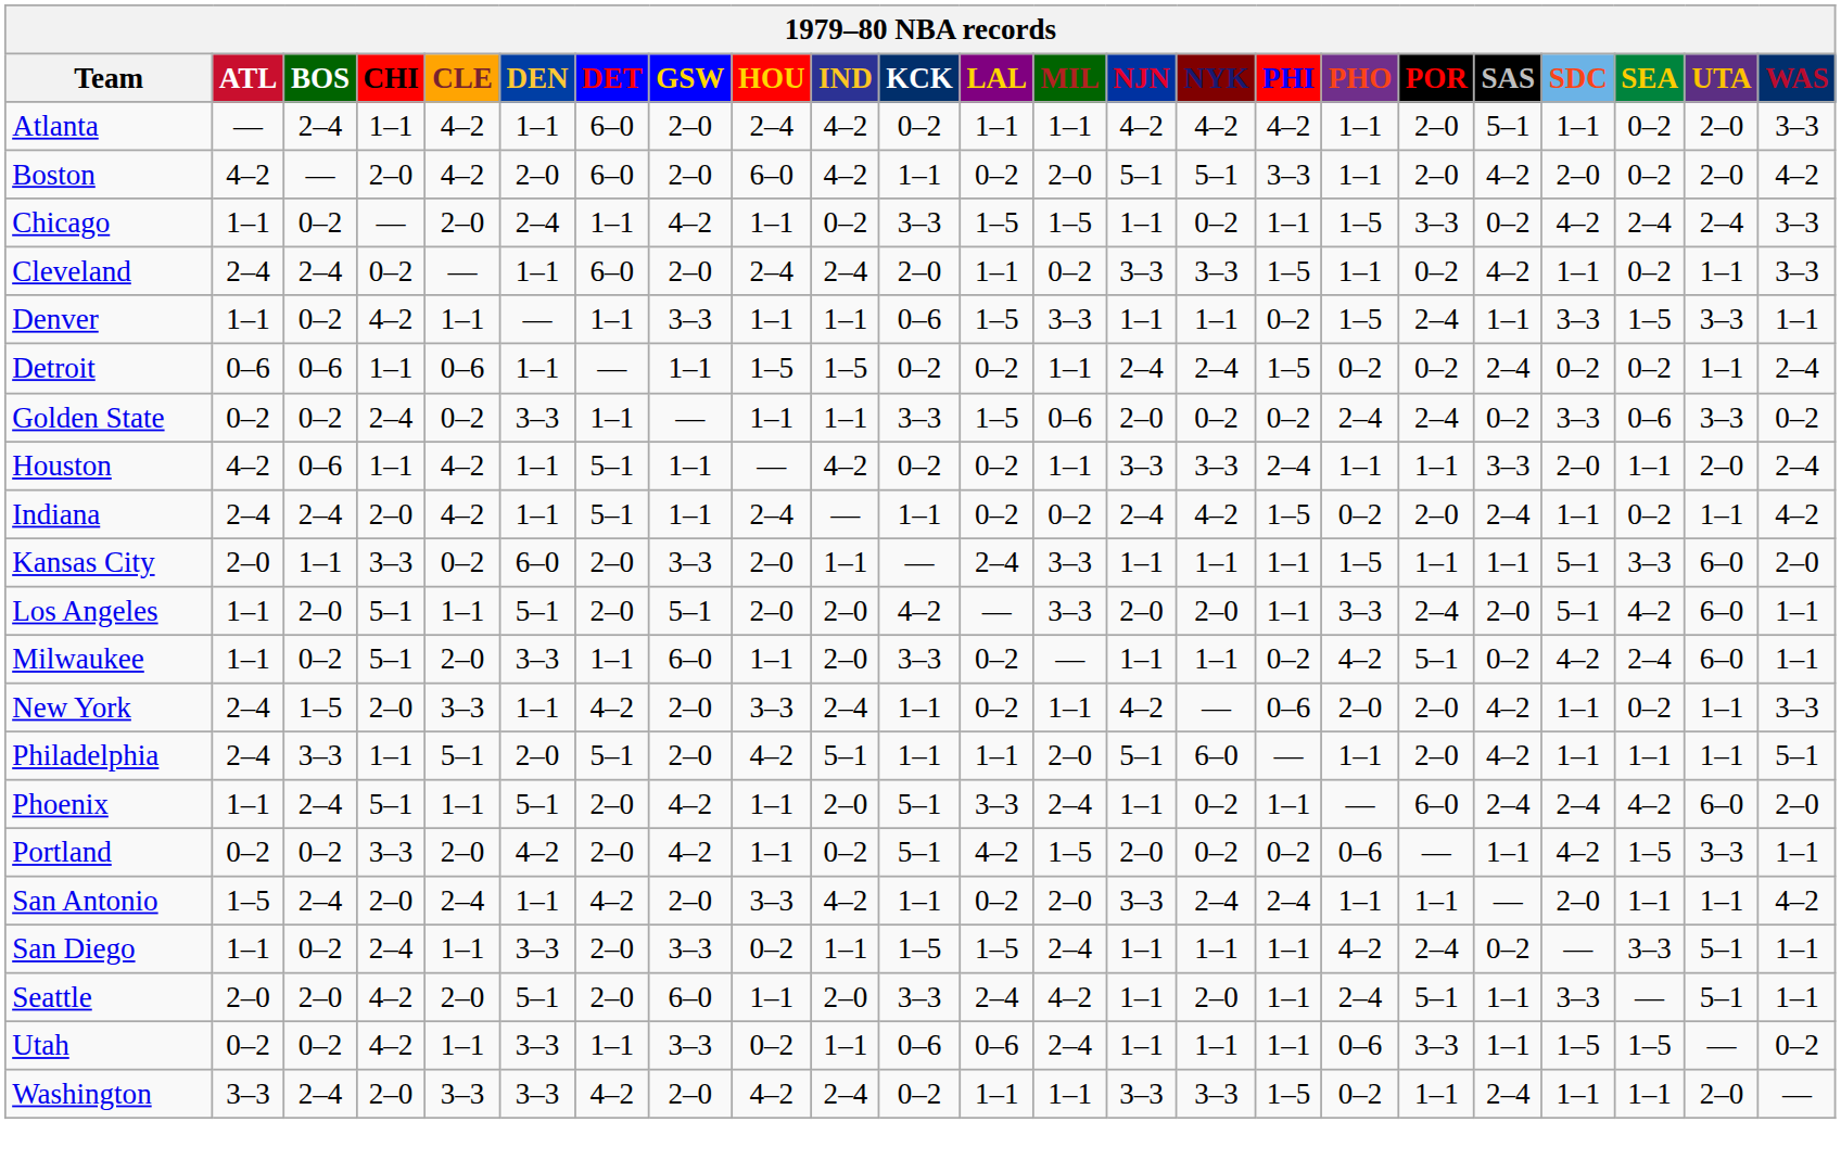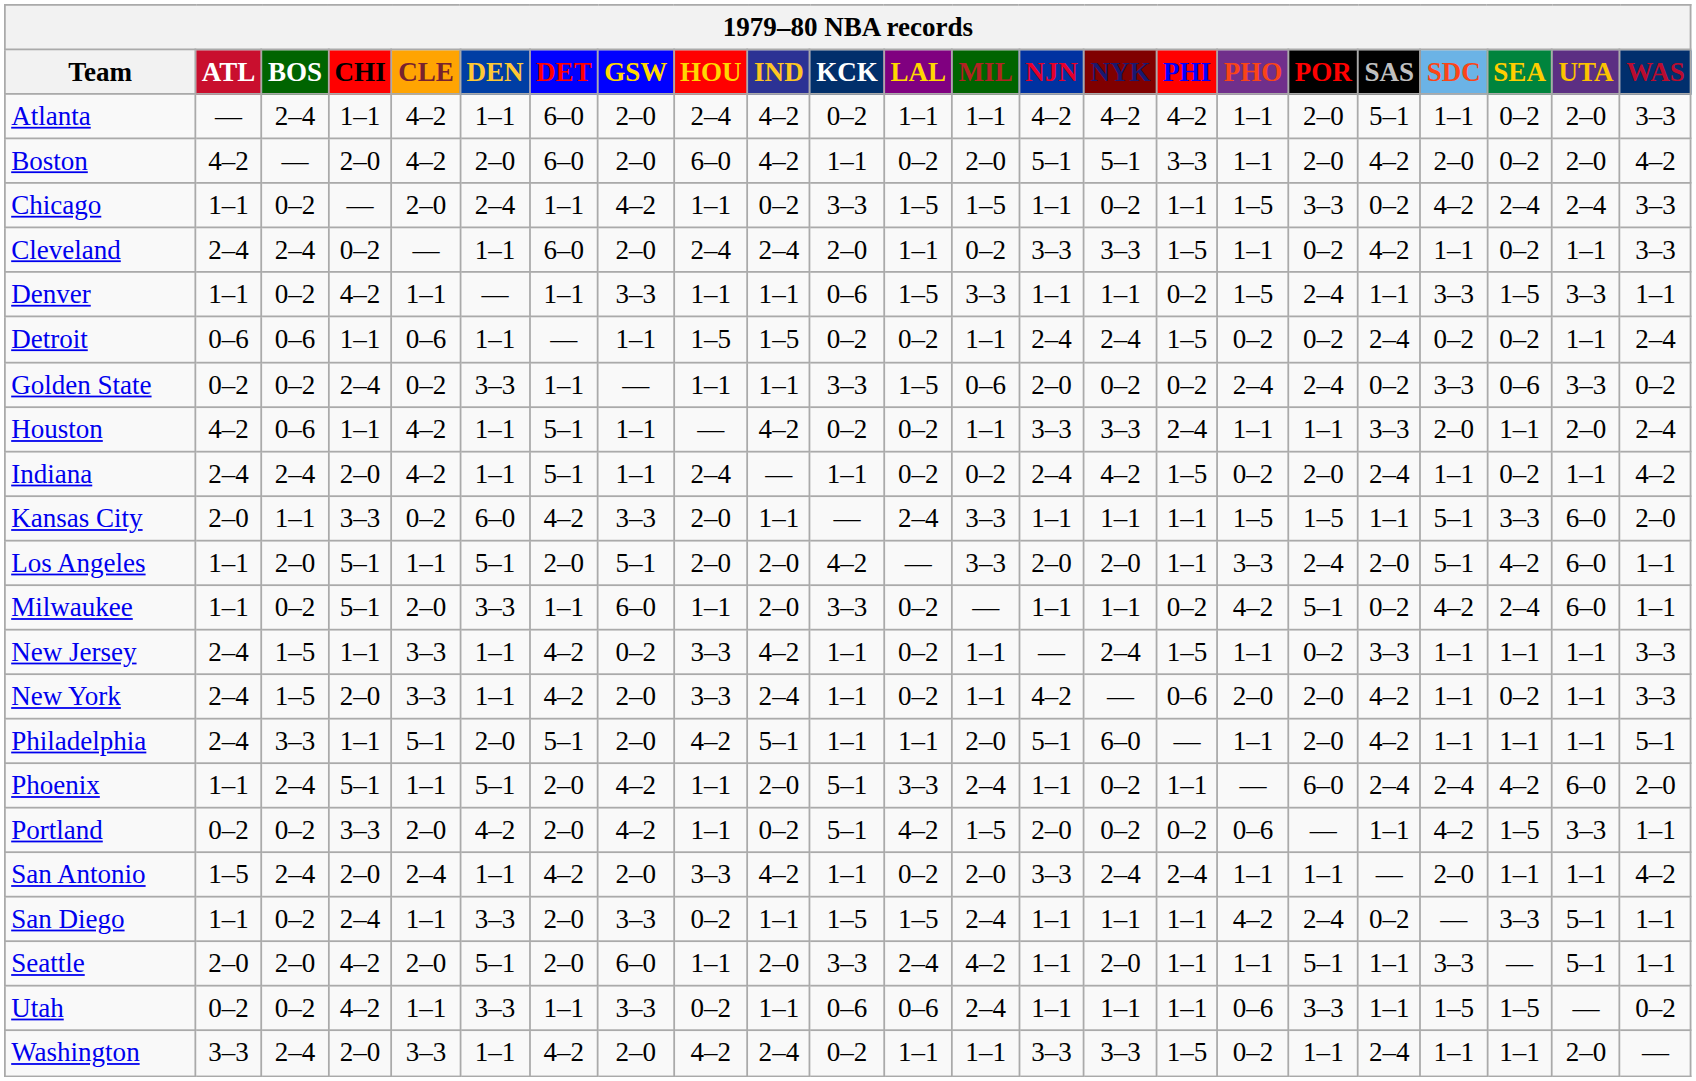Kansas City | DET: 2–0 -> 4–2
Kansas City | POR: 1–1 -> 1–5
+ row: New Jersey | 2–4 | 1–5 | 1–1 | 3–3 | 1–1 | 4–2 | 0–2 | 3–3 | 4–2 | 1–1 | 0–2 | 1–1 | — | 2–4 | 1–5 | 1–1 | 0–2 | 3–3 | 1–1 | 1–1 | 1–1 | 3–3
Seattle | PHO: 2–4 -> 1–1
Washington | DEN: 3–3 -> 1–1
